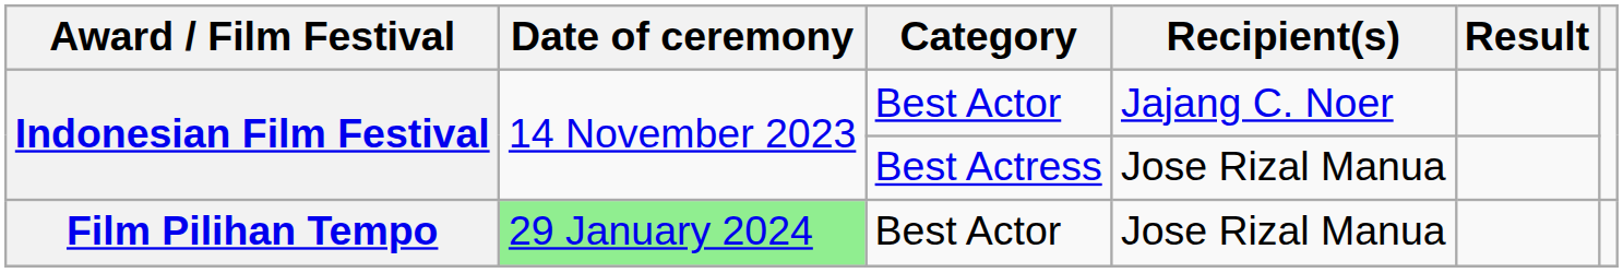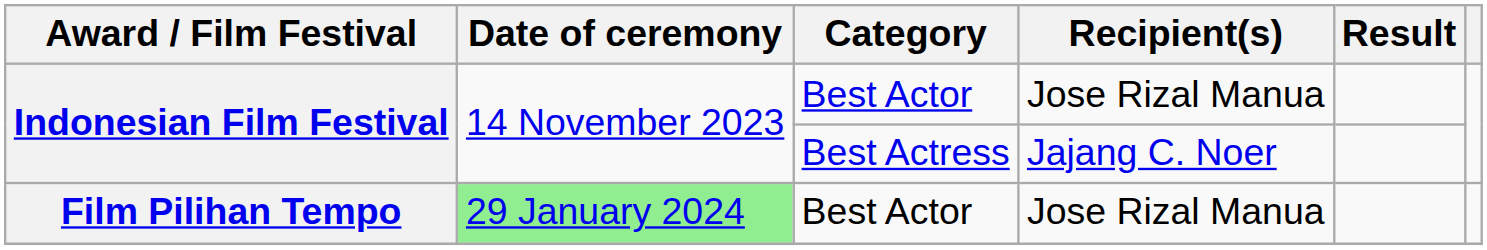Indonesian Film Festival / Best Actor | Recipient(s): Jajang C. Noer -> Jose Rizal Manua
Indonesian Film Festival / Best Actress | Recipient(s): Jose Rizal Manua -> Jajang C. Noer
